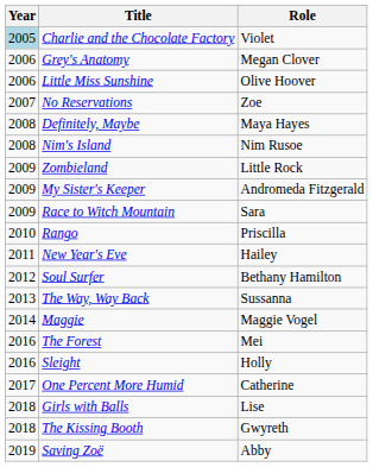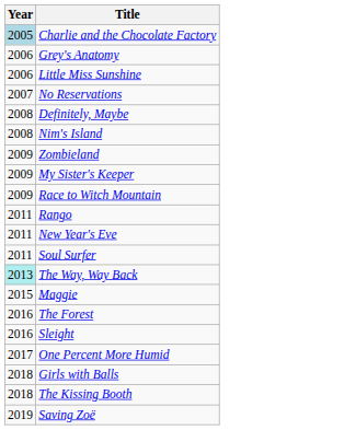- column: Role | Violet | Megan Clover | Olive Hoover | Zoe | Maya Hayes | Nim Rusoe | Little Rock | Andromeda Fitzgerald | Sara | Priscilla | Hailey | Bethany Hamilton | Sussanna | Maggie Vogel | Mei | Holly | Catherine | Lise | Gwyreth | Abby
Rango | Year: 2010 -> 2011
Soul Surfer | Year: 2012 -> 2011
The Way, Way Back | Year: no background -> paleturquoise background
Maggie | Year: 2014 -> 2015
